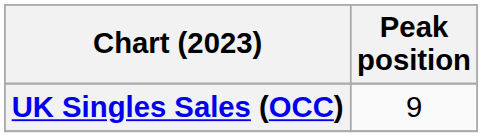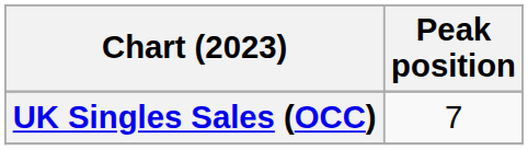UK Singles Sales (OCC) | Peak position: 9 -> 7
